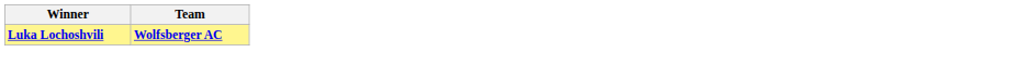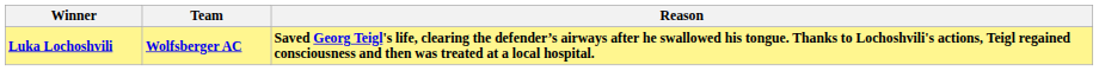+ column: Reason | Saved Georg Teigl's life, clearing the defender’s airways after he swallowed his tongue. Thanks to Lochoshvili's actions, Teigl regained consciousness and then was treated at a local hospital.
